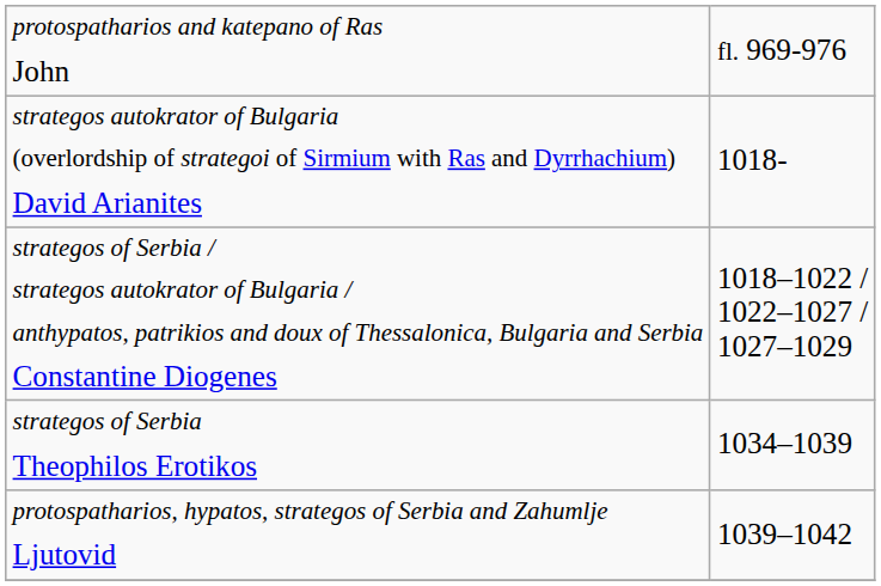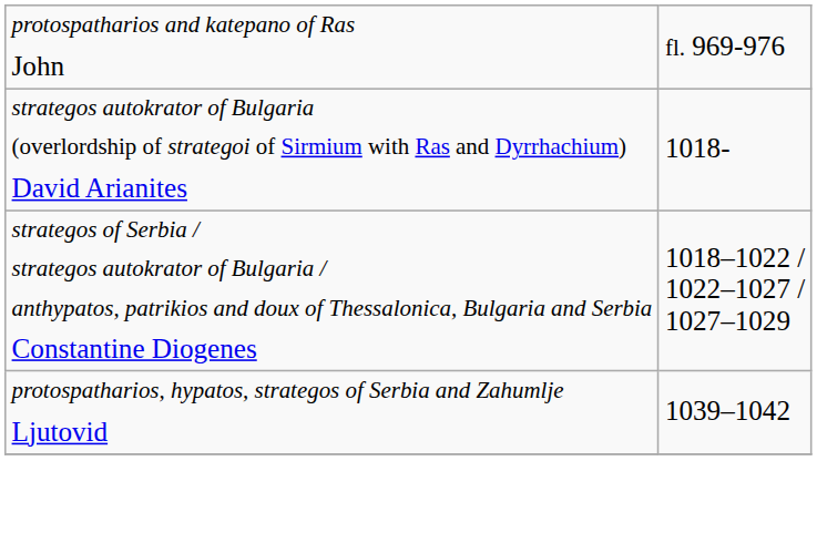- row: strategos of Serbia Theophilos Erotikos | 1034–1039
